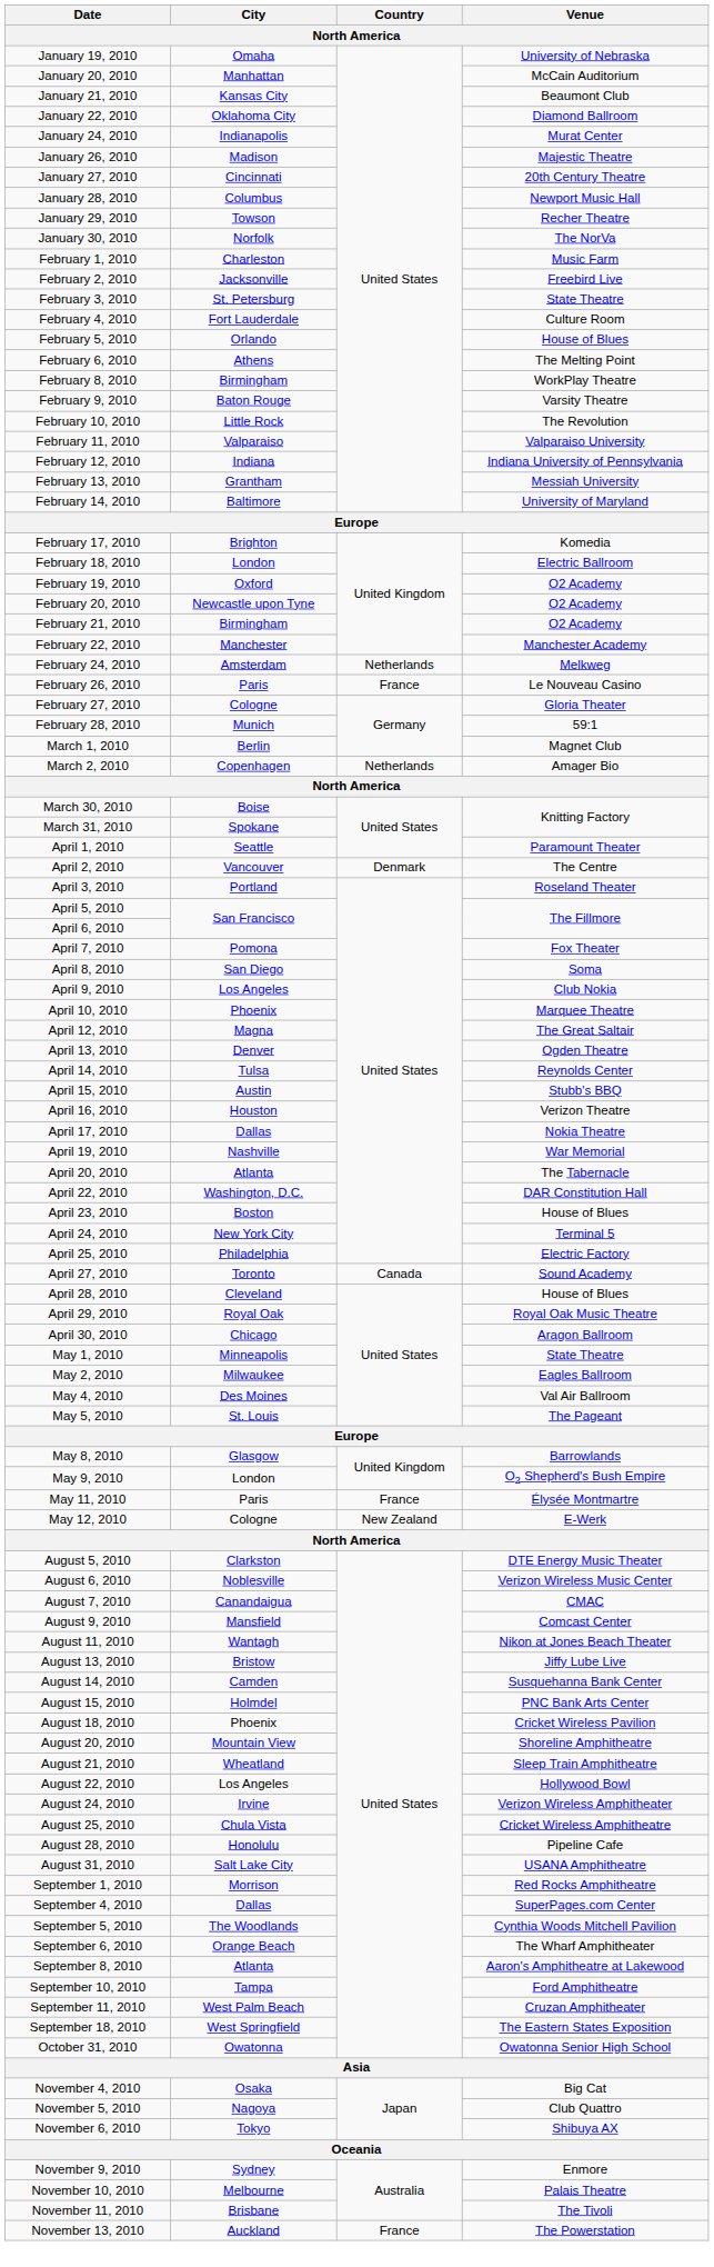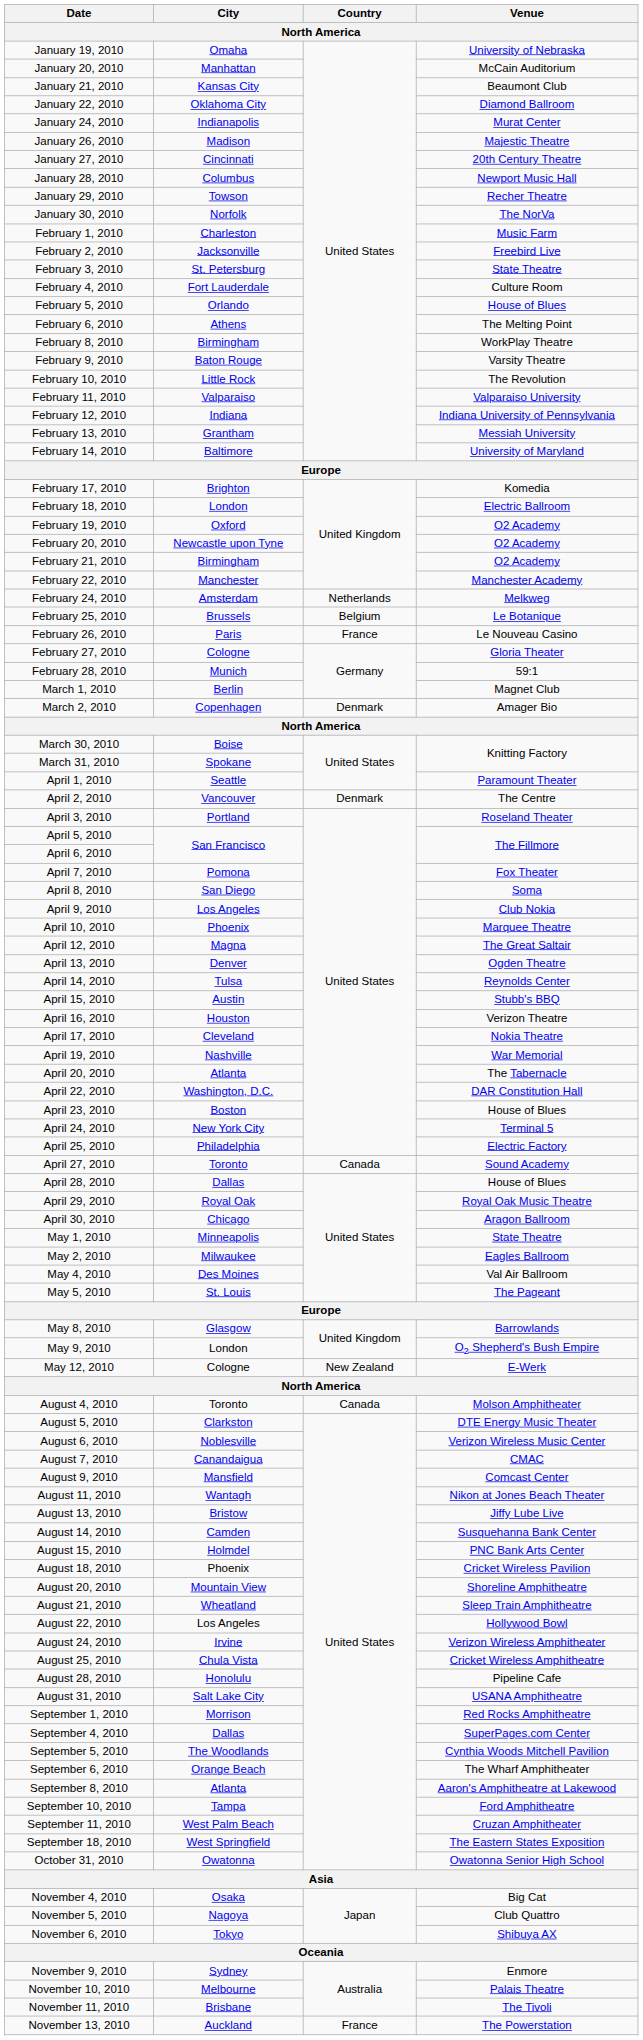+ row: February 25, 2010 | Brussels | Belgium | Le Botanique
March 2, 2010 | Country: Netherlands -> Denmark
April 17, 2010 | City: Dallas -> Cleveland
April 28, 2010 | City: Cleveland -> Dallas
- row: May 11, 2010 | Paris | France | Élysée Montmartre
+ row: August 4, 2010 | Toronto | Canada | Molson Amphitheater
